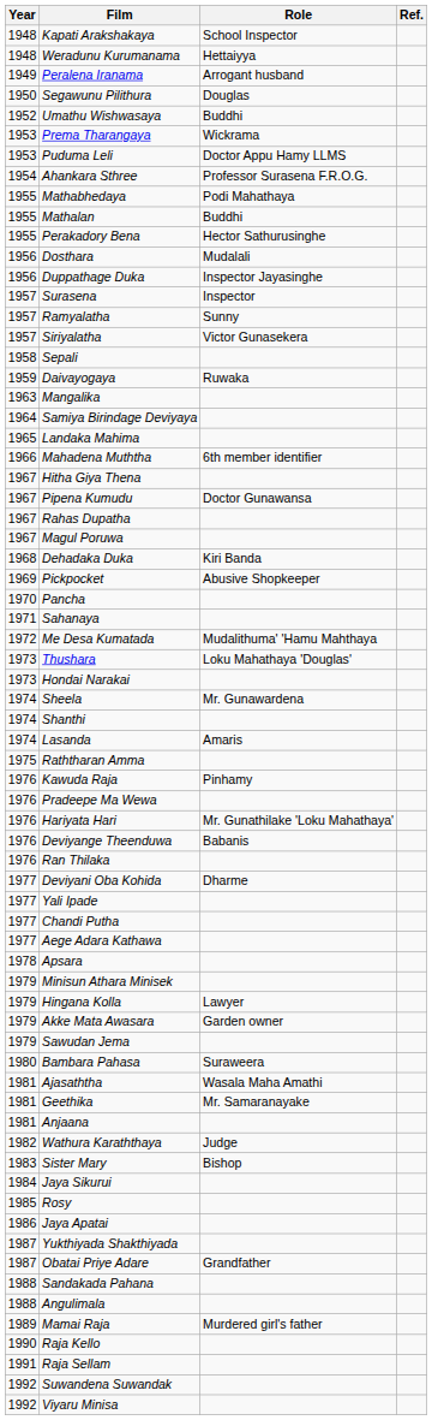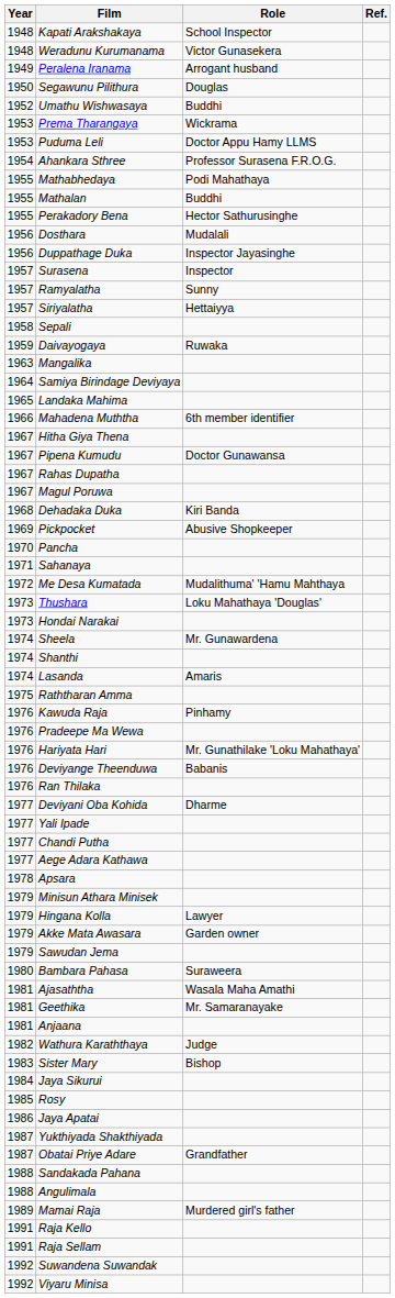Weradunu Kurumanama | Role: Hettaiyya -> Victor Gunasekera
Siriyalatha | Role: Victor Gunasekera -> Hettaiyya
Raja Kello | Year: 1990 -> 1991
